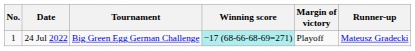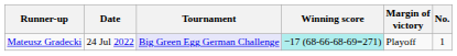columns swapped: No. <-> Runner-up
24 Jul 2022 | Tournament: no background -> lavender background
